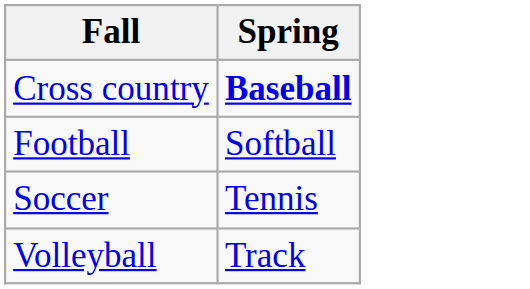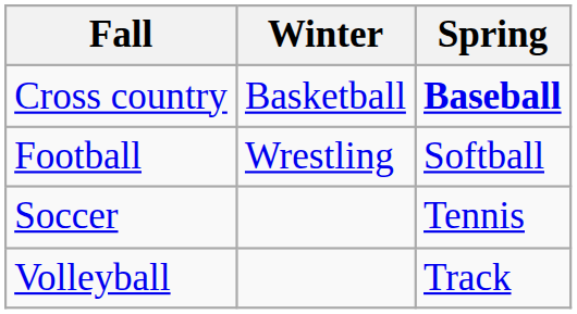+ column: Winter | Basketball | Wrestling
